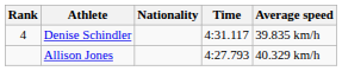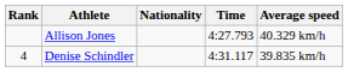rows swapped: Allison Jones <-> Denise Schindler
